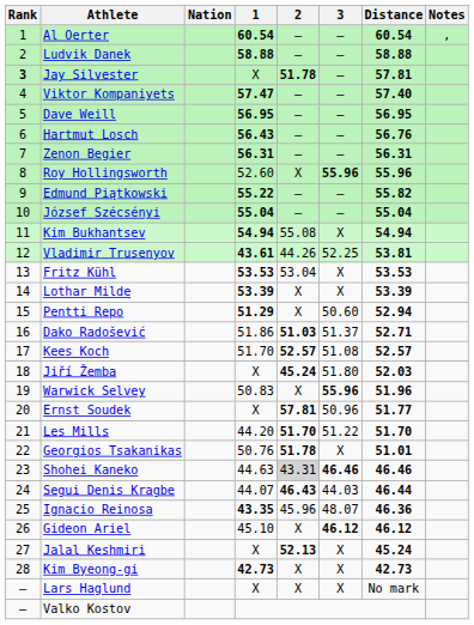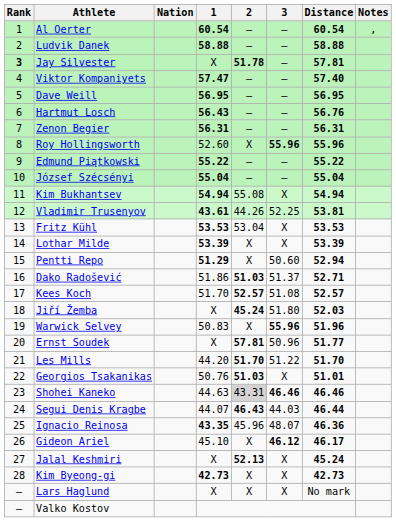Edmund Piątkowski | Distance: 55.82 -> 55.22
Georgios Tsakanikas | 2: 51.78 -> 51.03
Gideon Ariel | Distance: 46.12 -> 46.17
